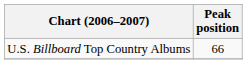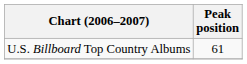U.S. Billboard Top Country Albums | Peak position: 66 -> 61
